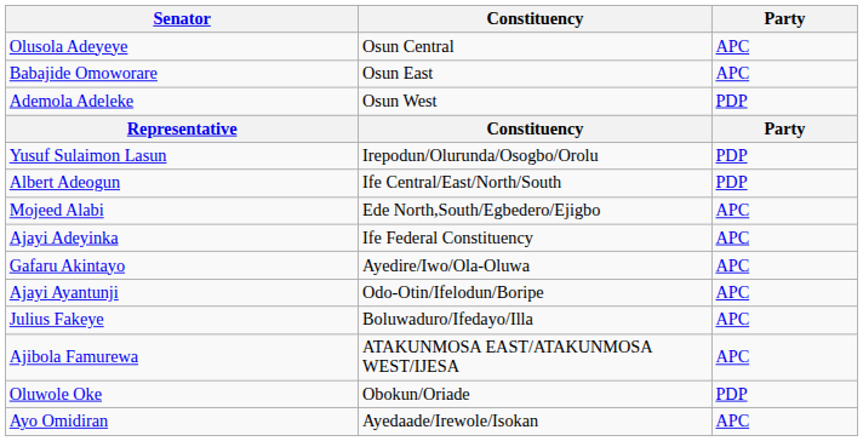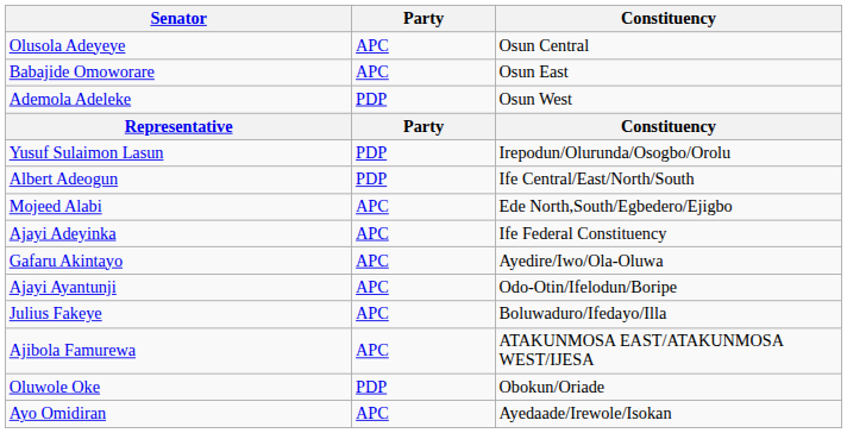columns swapped: Party <-> Constituency
